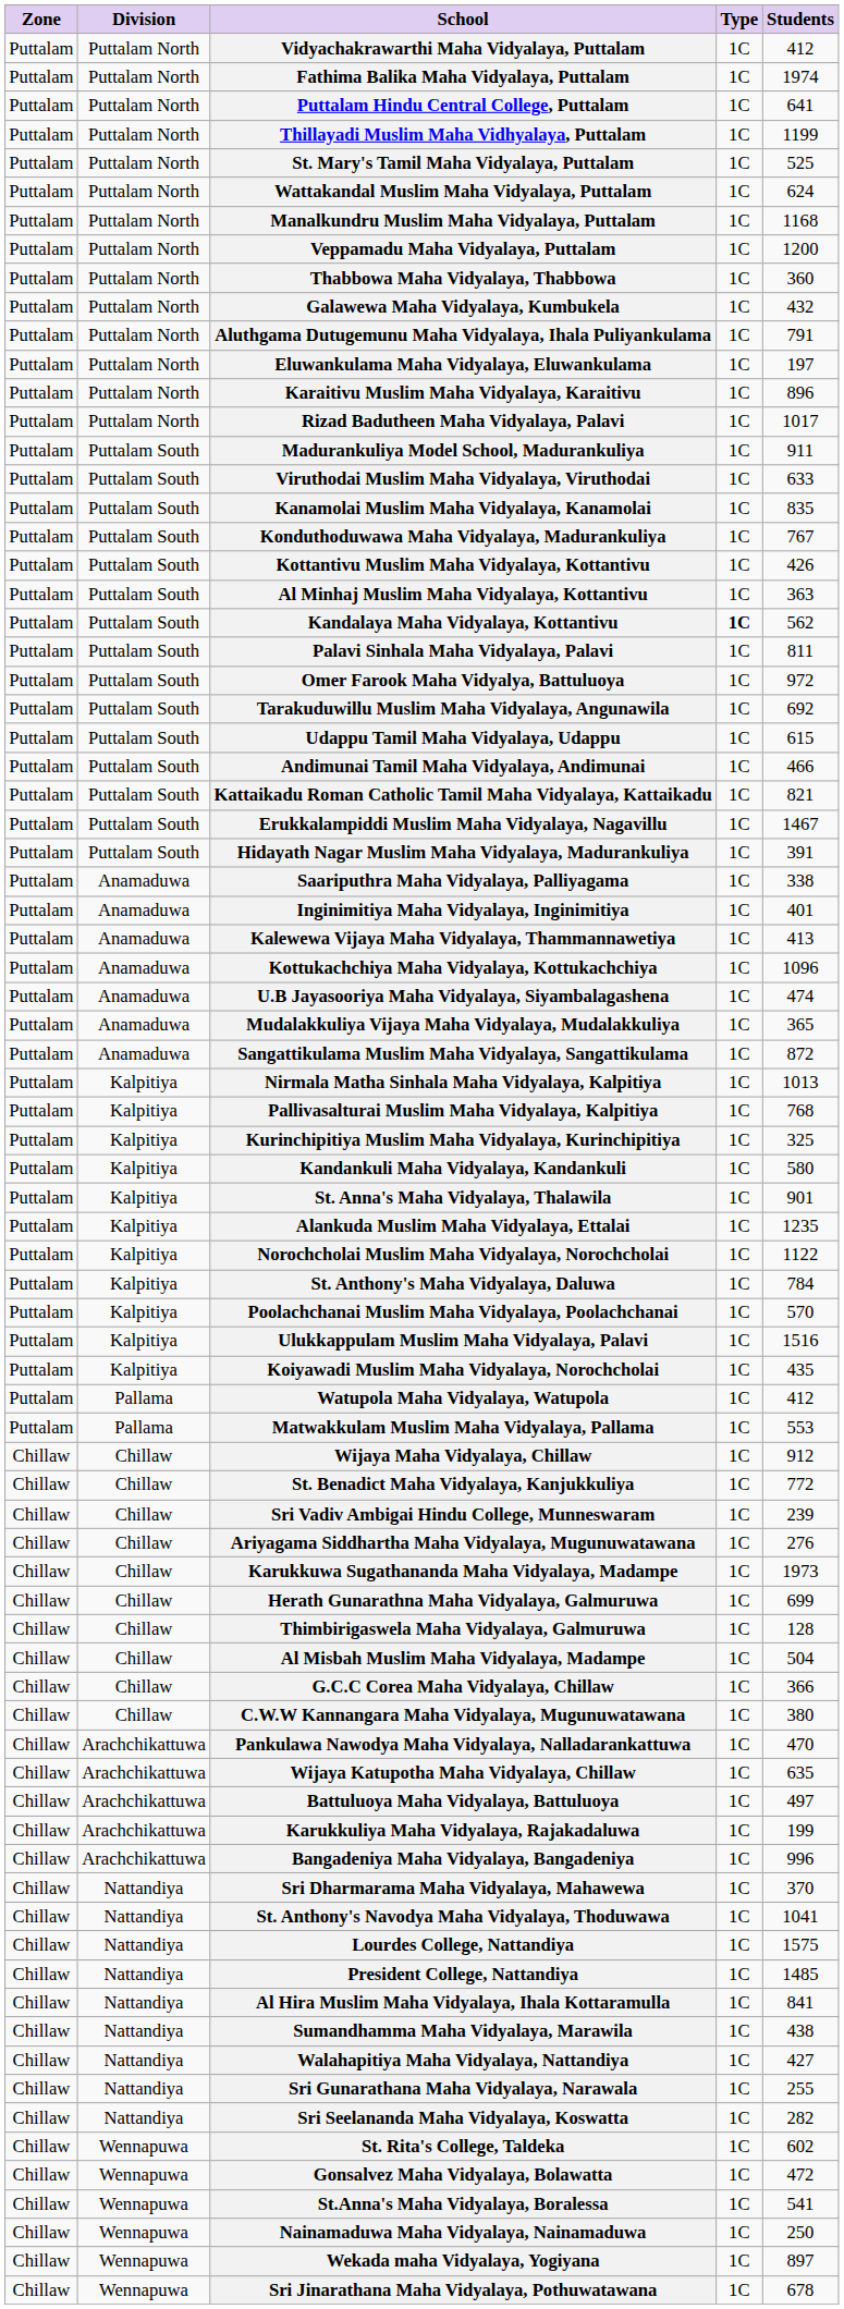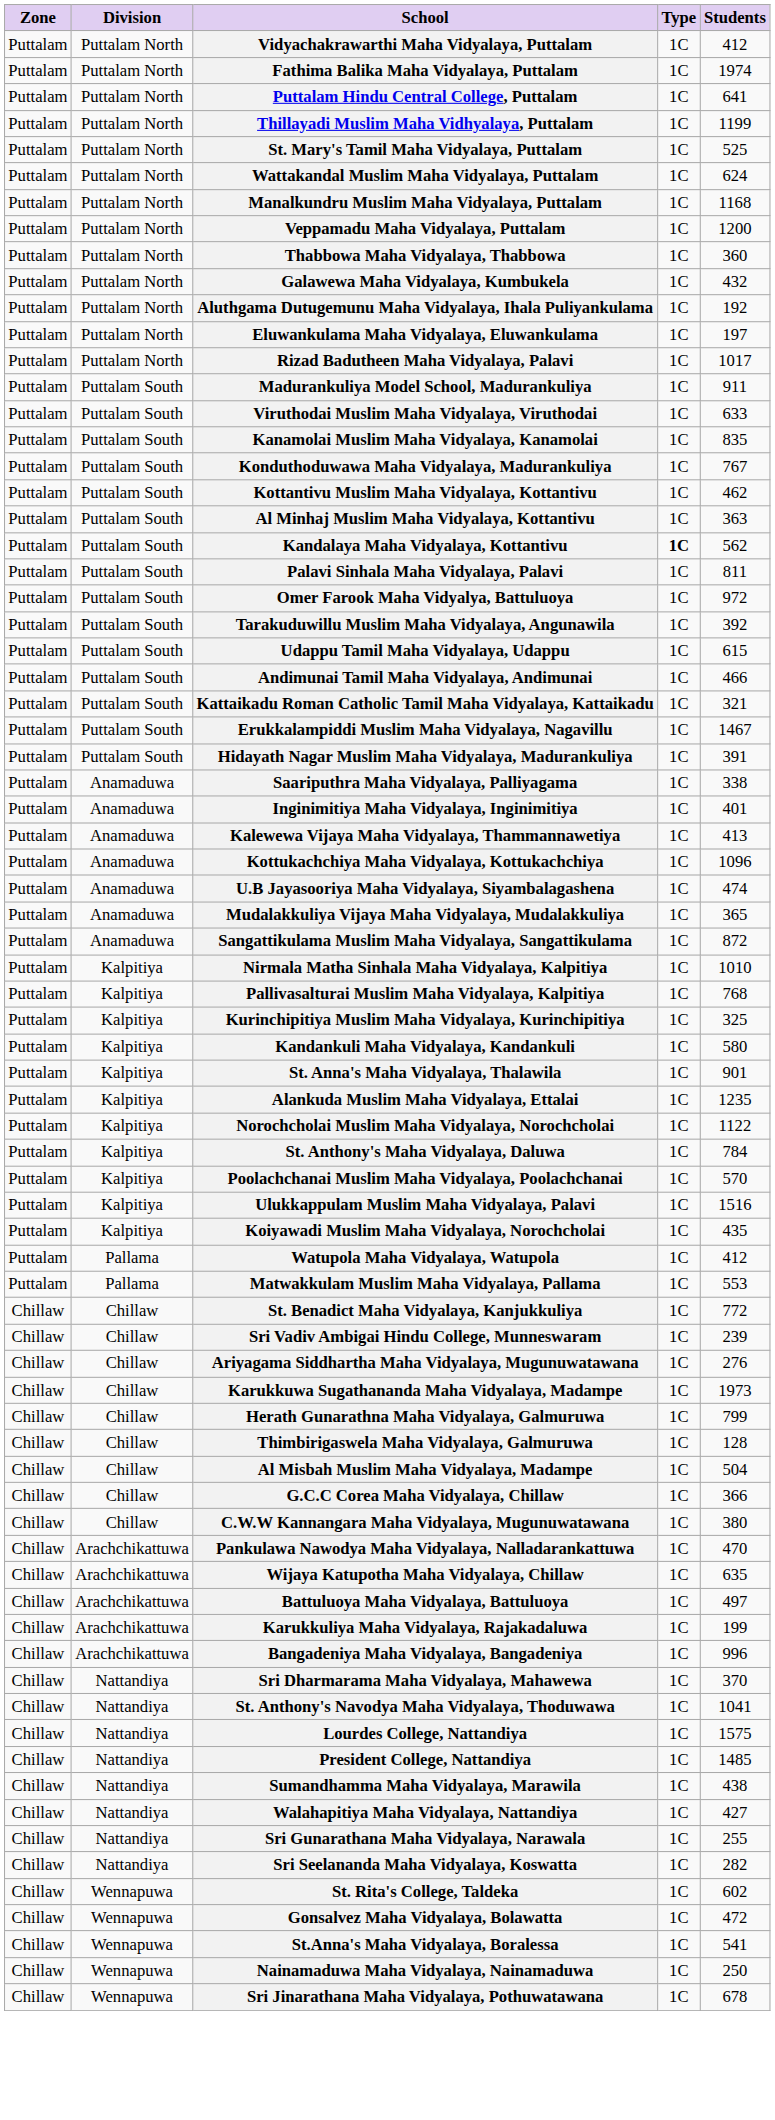Aluthgama Dutugemunu Maha Vidyalaya, Ihala Puliyankulama | Students: 791 -> 192
- row: Puttalam | Puttalam North | Karaitivu Muslim Maha Vidyalaya, Karaitivu | 1C | 896
Kottantivu Muslim Maha Vidyalaya, Kottantivu | Students: 426 -> 462
Tarakuduwillu Muslim Maha Vidyalaya, Angunawila | Students: 692 -> 392
Kattaikadu Roman Catholic Tamil Maha Vidyalaya, Kattaikadu | Students: 821 -> 321
Nirmala Matha Sinhala Maha Vidyalaya, Kalpitiya | Students: 1013 -> 1010
- row: Chillaw | Chillaw | Wijaya Maha Vidyalaya, Chillaw | 1C | 912
Herath Gunarathna Maha Vidyalaya, Galmuruwa | Students: 699 -> 799
- row: Chillaw | Nattandiya | Al Hira Muslim Maha Vidyalaya, Ihala Kottaramulla | 1C | 841
- row: Chillaw | Wennapuwa | Wekada maha Vidyalaya, Yogiyana | 1C | 897
